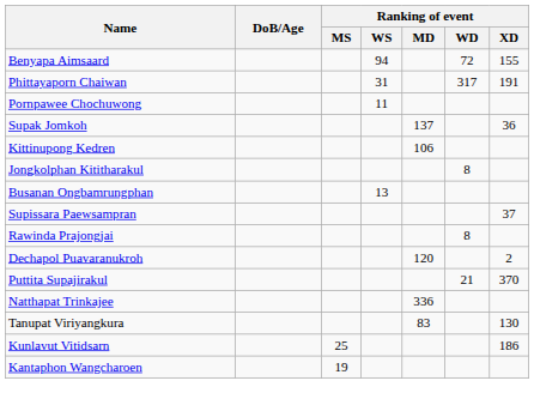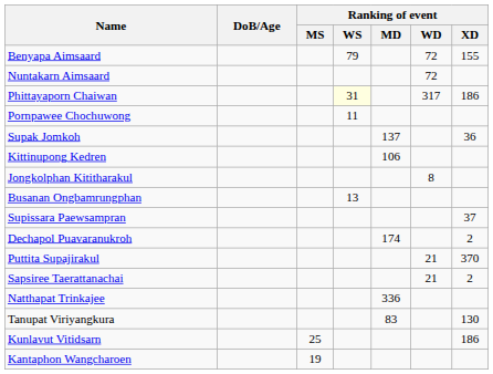Benyapa Aimsaard | Ranking of event / WS: 94 -> 79
+ row: Nuntakarn Aimsaard | 72
Phittayaporn Chaiwan | Ranking of event / WS: no background -> lightyellow background
Phittayaporn Chaiwan | Ranking of event / XD: 191 -> 186
- row: Rawinda Prajongjai | 8
Dechapol Puavaranukroh | Ranking of event / MD: 120 -> 174
+ row: Sapsiree Taerattanachai | 21 | 2
